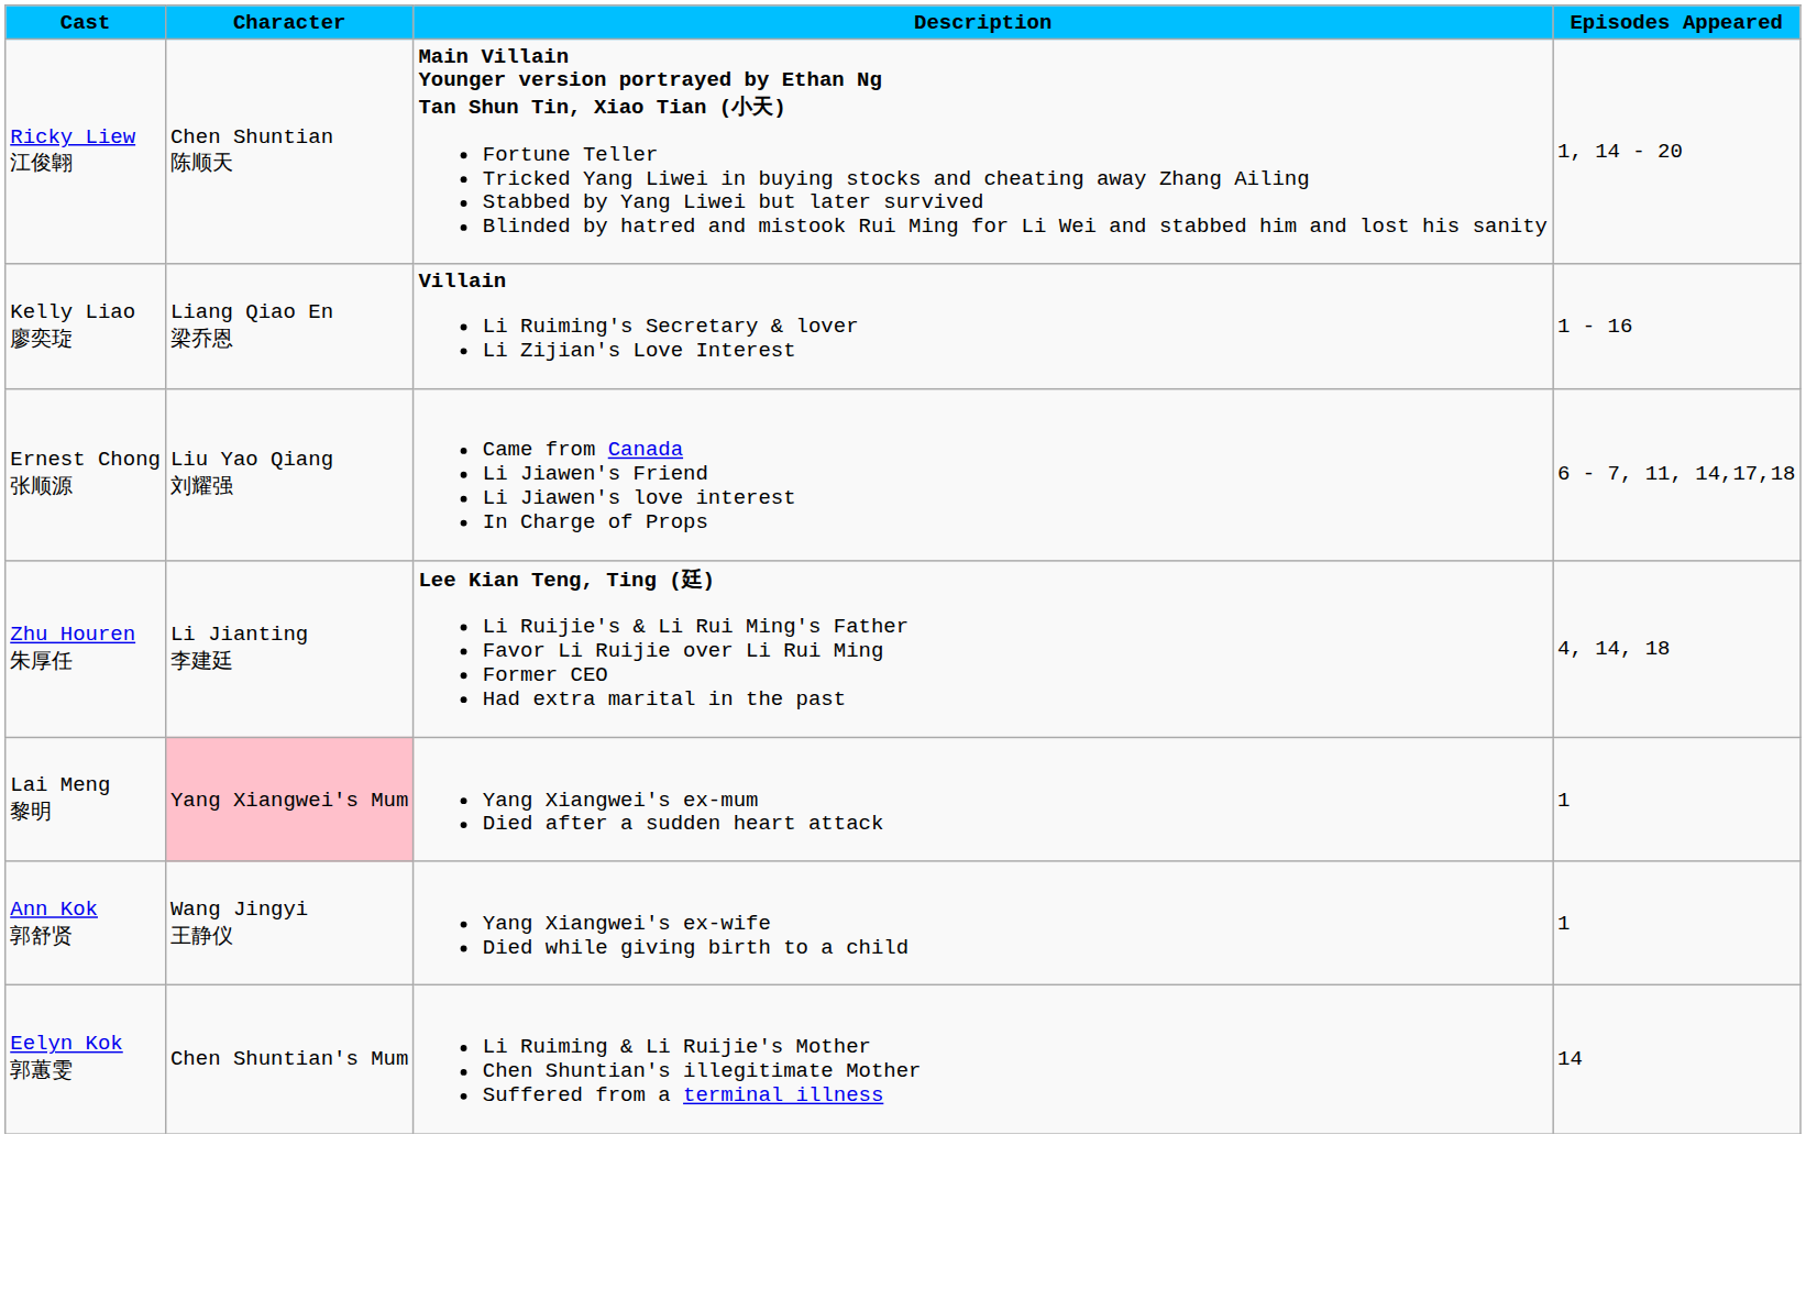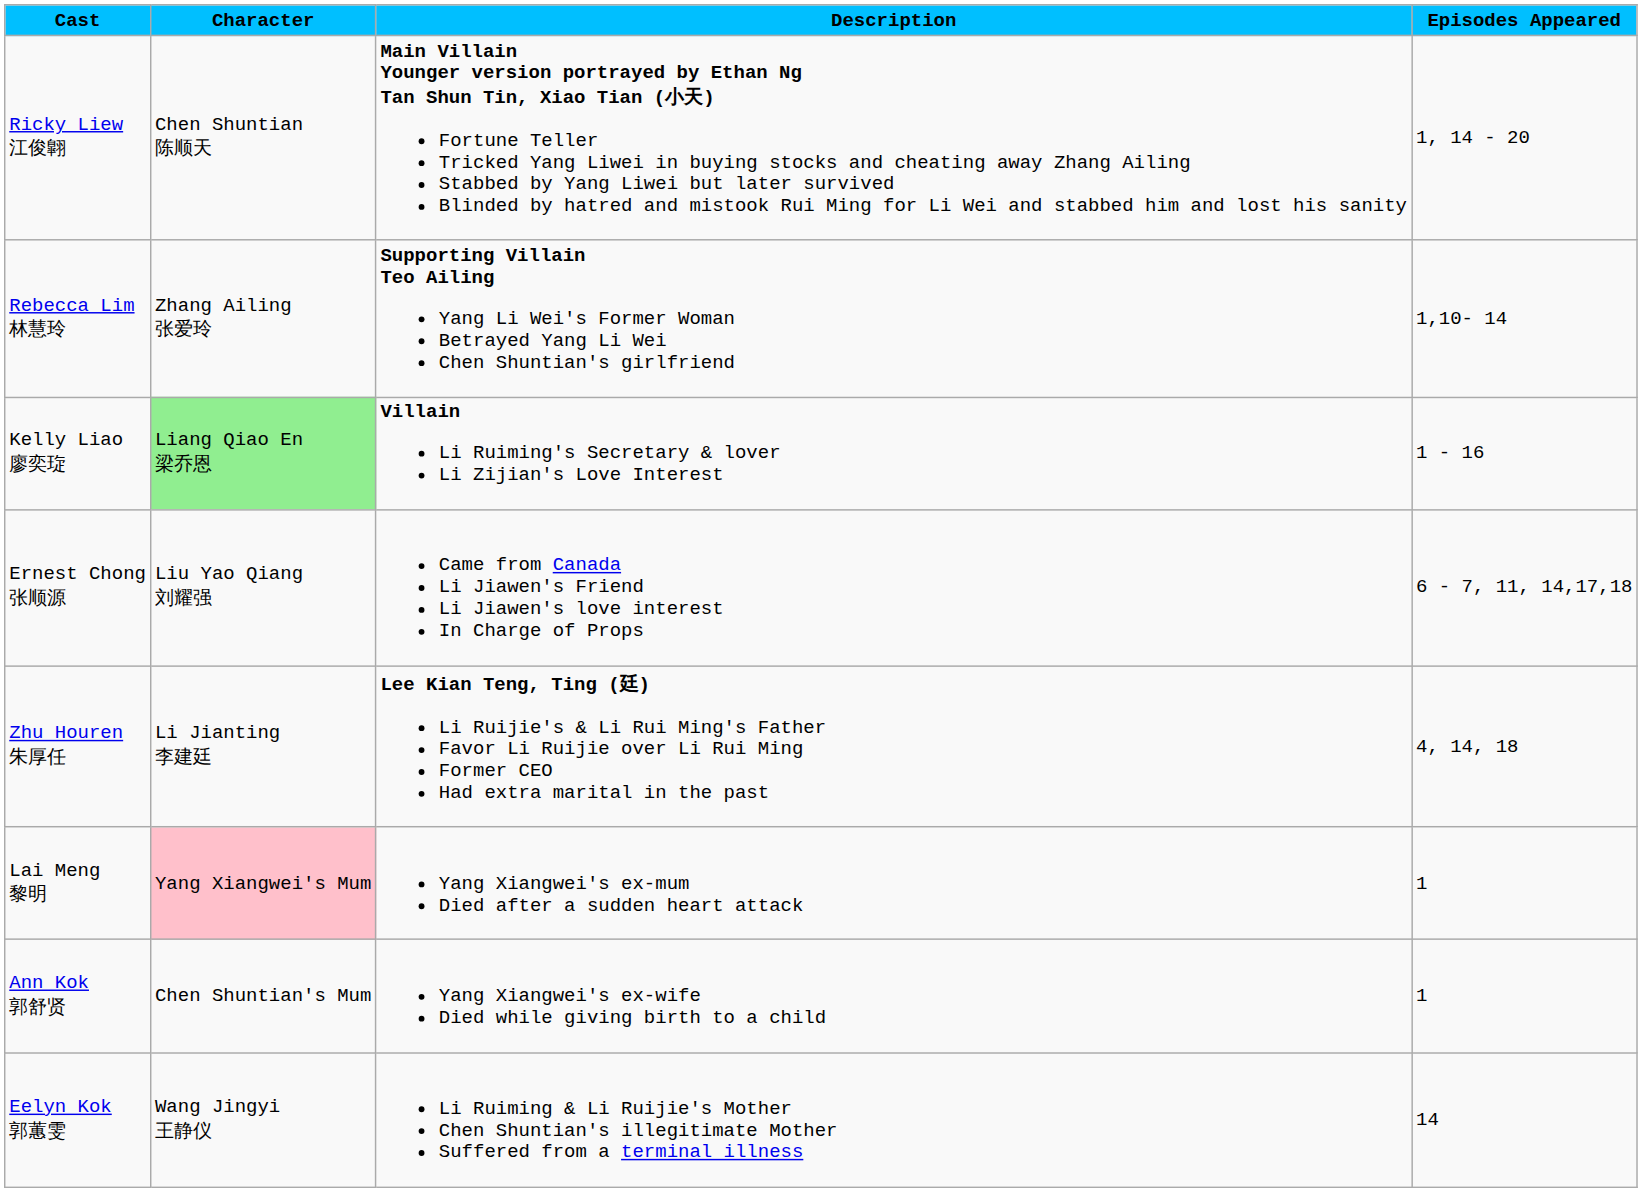+ row: Rebecca Lim 林慧玲 | Zhang Ailing 张爱玲 | Supporting Villain Teo Ailing Yang Li Wei's Former Woman Betrayed Yang Li Wei Chen Shuntian's girlfriend | 1,10- 14
Kelly Liao 廖奕琁 | Character: no background -> lightgreen background
Ann Kok 郭舒贤 | Character: Wang Jingyi 王静仪 -> Chen Shuntian's Mum
Eelyn Kok 郭蕙雯 | Character: Chen Shuntian's Mum -> Wang Jingyi 王静仪
